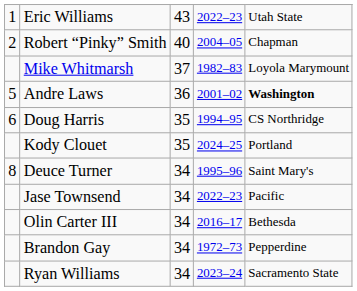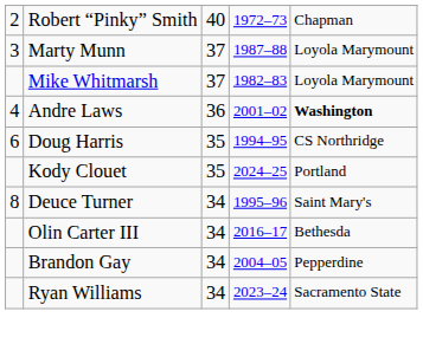- row: 1 | Eric Williams | 43 | 2022–23 | Utah State
Robert “Pinky” Smith | column 4: 2004–05 -> 1972–73
+ row: 3 | Marty Munn | 37 | 1987–88 | Loyola Marymount
Andre Laws | column 1: 5 -> 4
- row: Jase Townsend | 34 | 2022–23 | Pacific
Brandon Gay | column 4: 1972–73 -> 2004–05
